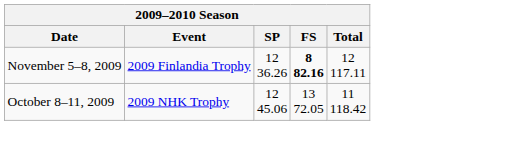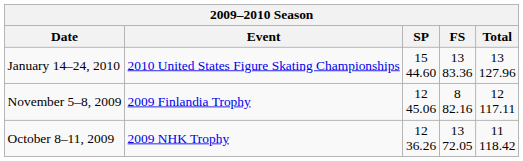+ row: January 14–24, 2010 | 2010 United States Figure Skating Championships | 15 44.60 | 13 83.36 | 13 127.96
November 5–8, 2009 | SP: 12 36.26 -> 12 45.06
November 5–8, 2009 | FS: bold -> normal
October 8–11, 2009 | SP: 12 45.06 -> 12 36.26
